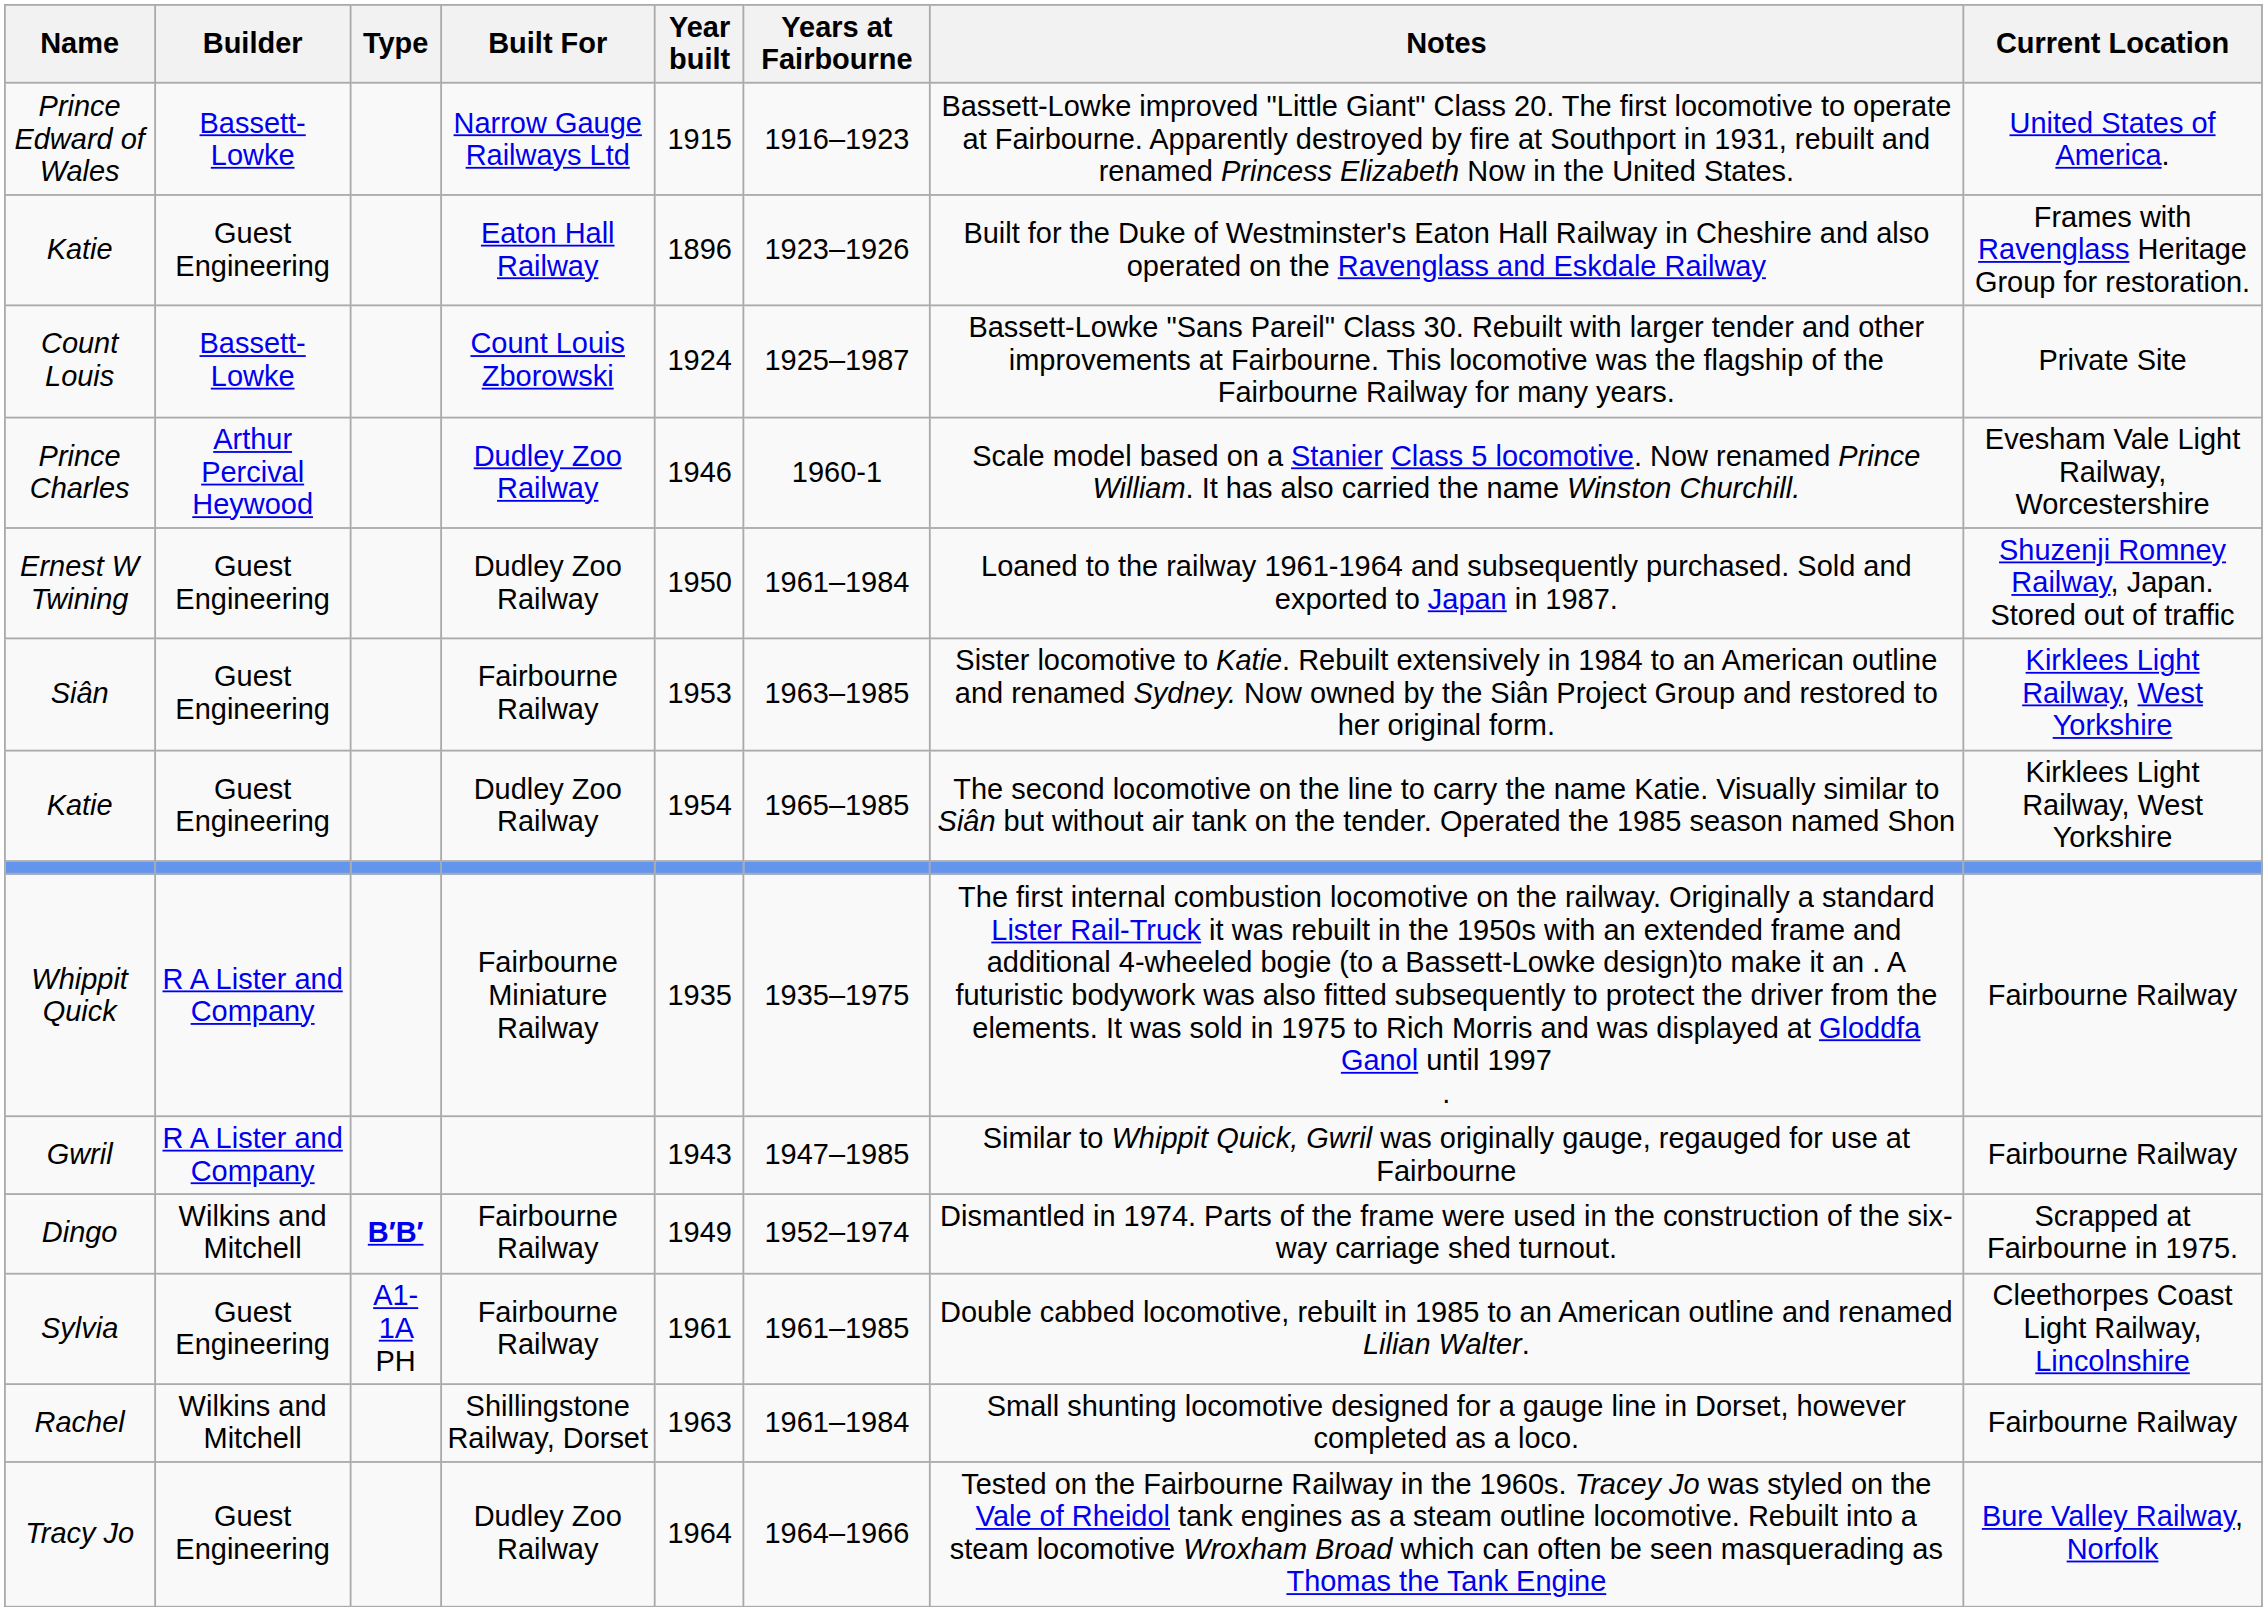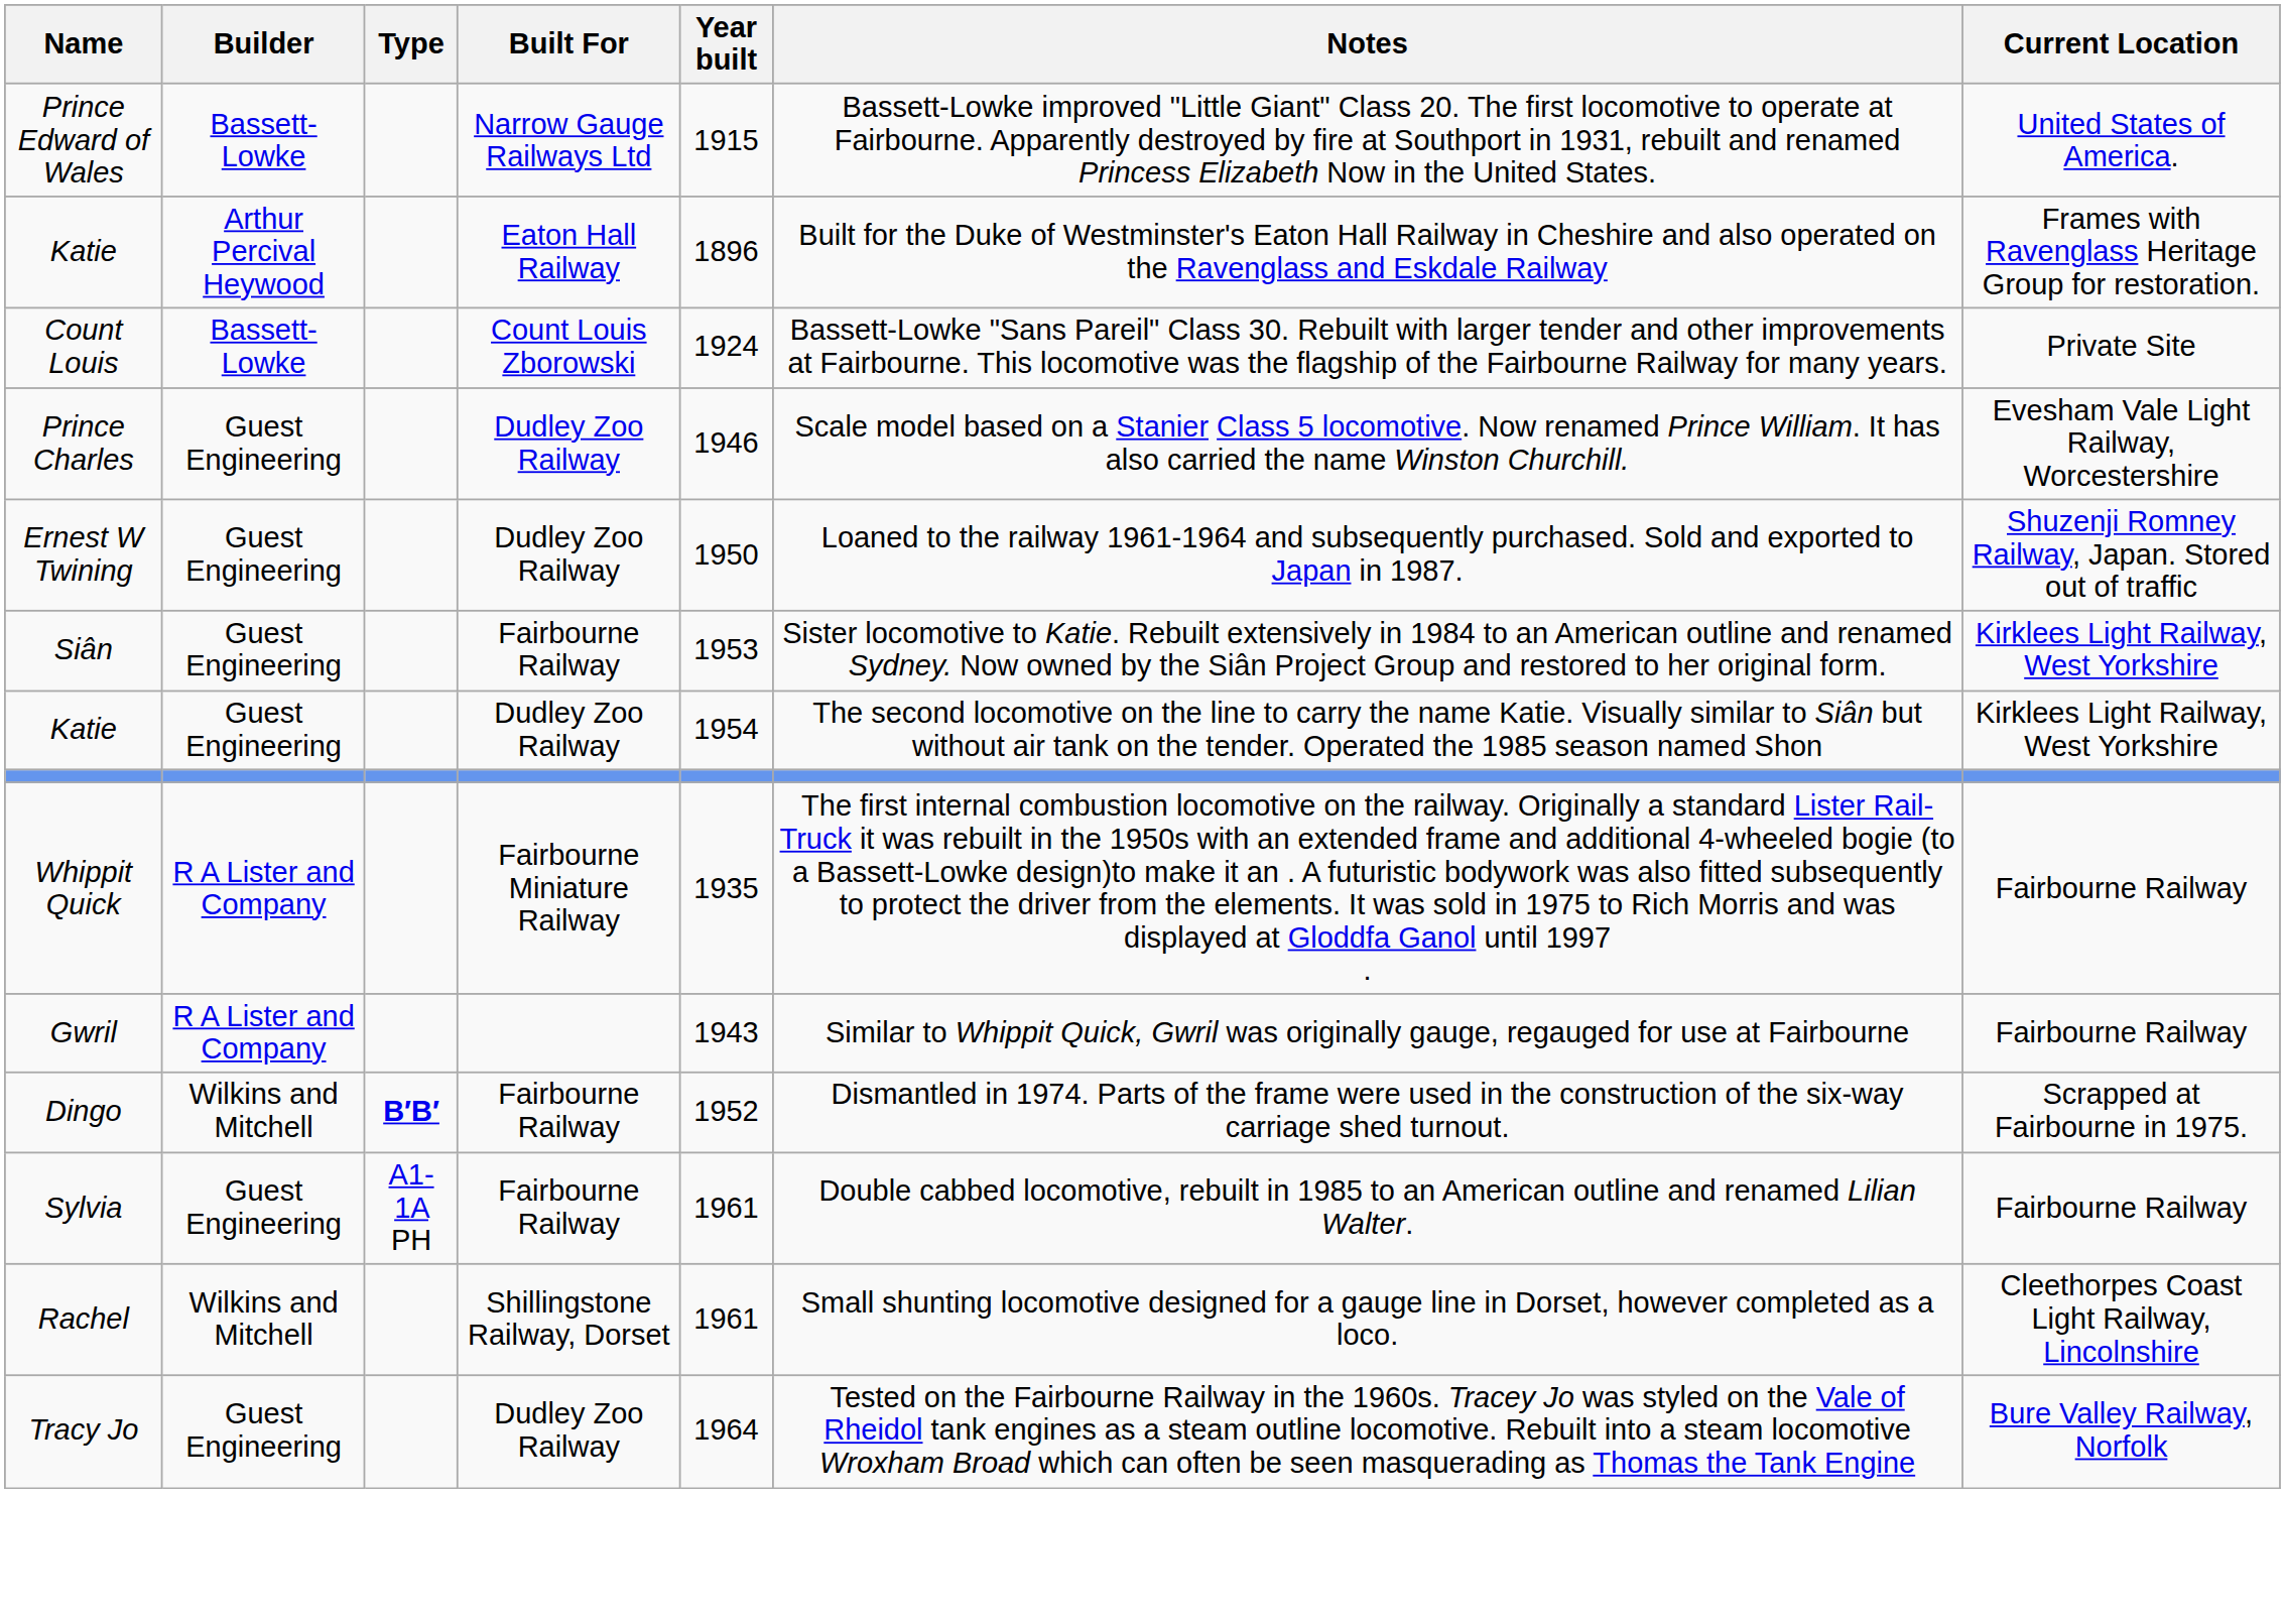- column: Years at Fairbourne | 1916–1923 | 1923–1926 | 1925–1987 | 1960-1 | 1961–1984 | 1963–1985 | 1965–1985 | 1935–1975 | 1947–1985 | 1952–1974 | 1961–1985 | 1961–1984 | 1964–1966
Katie / Eaton Hall Railway | Builder: Guest Engineering -> Arthur Percival Heywood
Prince Charles | Builder: Arthur Percival Heywood -> Guest Engineering
Dingo | Year built: 1949 -> 1952
Sylvia | Current Location: Cleethorpes Coast Light Railway, Lincolnshire -> Fairbourne Railway
Rachel | Year built: 1963 -> 1961
Rachel | Current Location: Fairbourne Railway -> Cleethorpes Coast Light Railway, Lincolnshire
